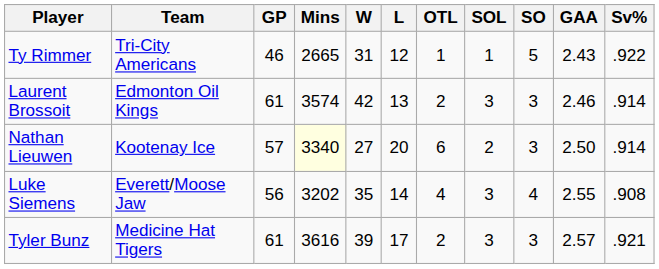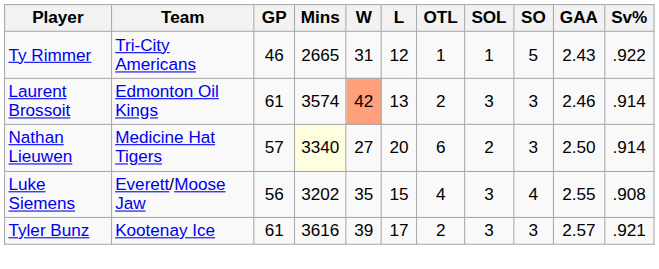Laurent Brossoit | W: no background -> lightsalmon background
Nathan Lieuwen | Team: Kootenay Ice -> Medicine Hat Tigers
Luke Siemens | L: 14 -> 15
Tyler Bunz | Team: Medicine Hat Tigers -> Kootenay Ice
